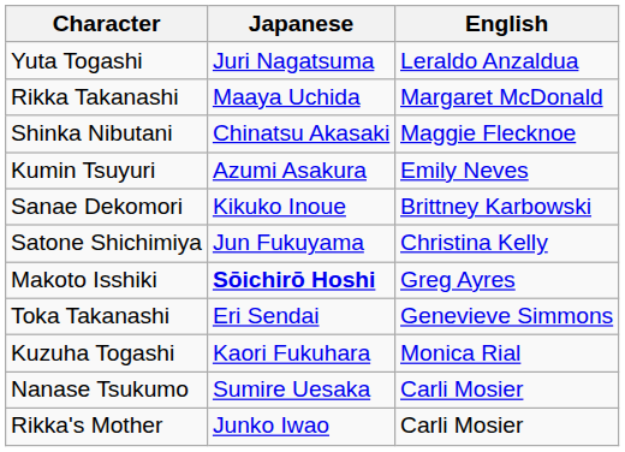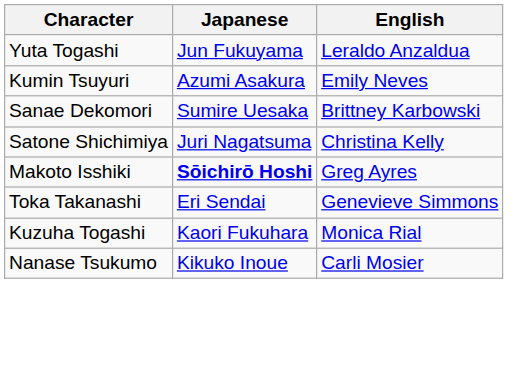Yuta Togashi | Japanese: Juri Nagatsuma -> Jun Fukuyama
- row: Rikka Takanashi | Maaya Uchida | Margaret McDonald
- row: Shinka Nibutani | Chinatsu Akasaki | Maggie Flecknoe
Sanae Dekomori | Japanese: Kikuko Inoue -> Sumire Uesaka
Satone Shichimiya | Japanese: Jun Fukuyama -> Juri Nagatsuma
Nanase Tsukumo | Japanese: Sumire Uesaka -> Kikuko Inoue
- row: Rikka's Mother | Junko Iwao | Carli Mosier
